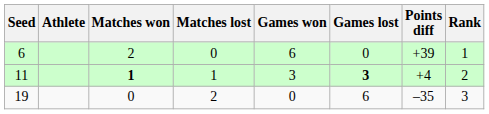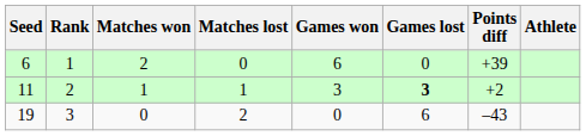columns swapped: Athlete <-> Rank
11 | Matches won: bold -> normal
11 | Points diff: +4 -> +2
19 | Points diff: –35 -> –43
